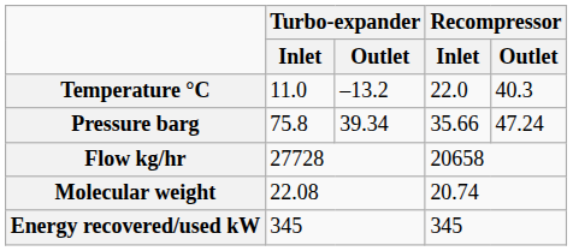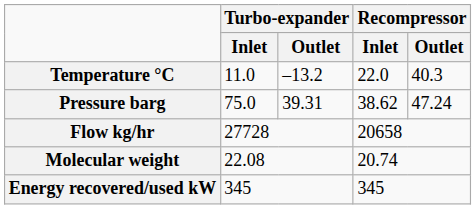Pressure barg | Turbo-expander / Inlet: 75.8 -> 75.0
Pressure barg | Turbo-expander / Outlet: 39.34 -> 39.31
Pressure barg | Recompressor / Inlet: 35.66 -> 38.62
